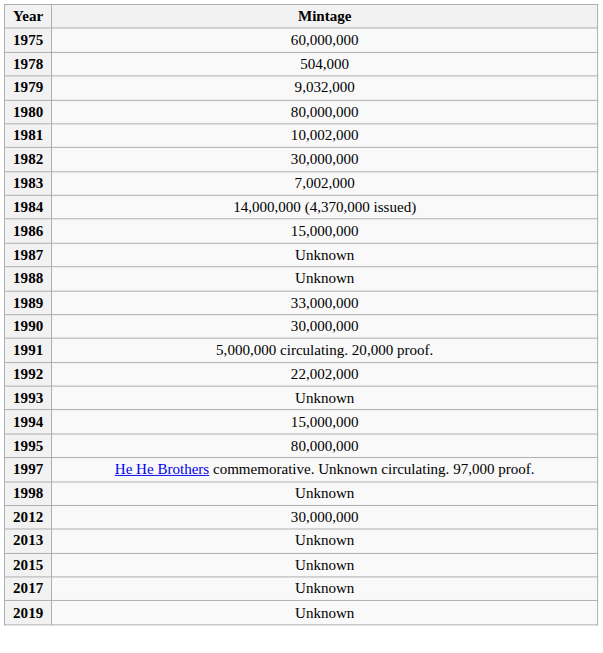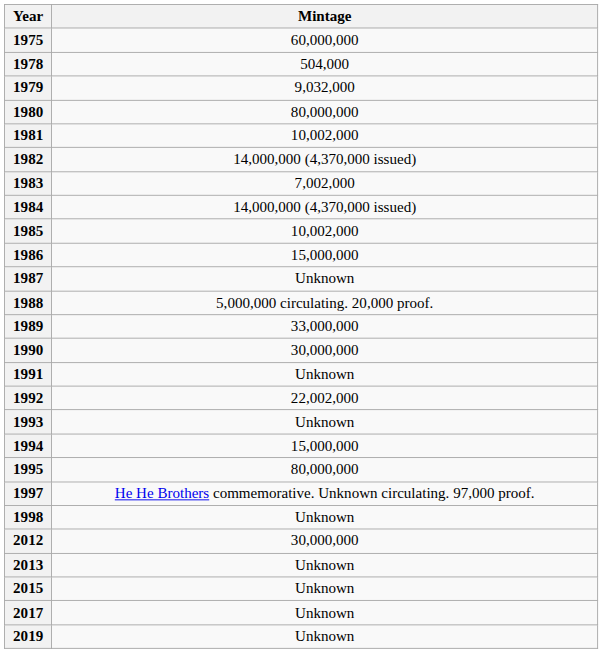1982 | Mintage: 30,000,000 -> 14,000,000 (4,370,000 issued)
+ row: 1985 | 10,002,000
1988 | Mintage: Unknown -> 5,000,000 circulating. 20,000 proof.
1991 | Mintage: 5,000,000 circulating. 20,000 proof. -> Unknown
